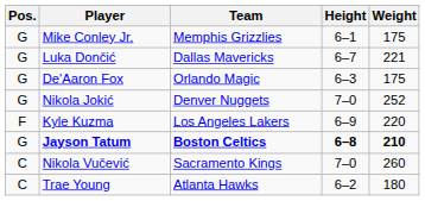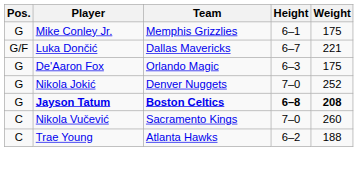Luka Dončić | Pos.: G -> G/F
- row: F | Kyle Kuzma | Los Angeles Lakers | 6–9 | 220
Jayson Tatum | Weight: 210 -> 208
Trae Young | Weight: 180 -> 188
